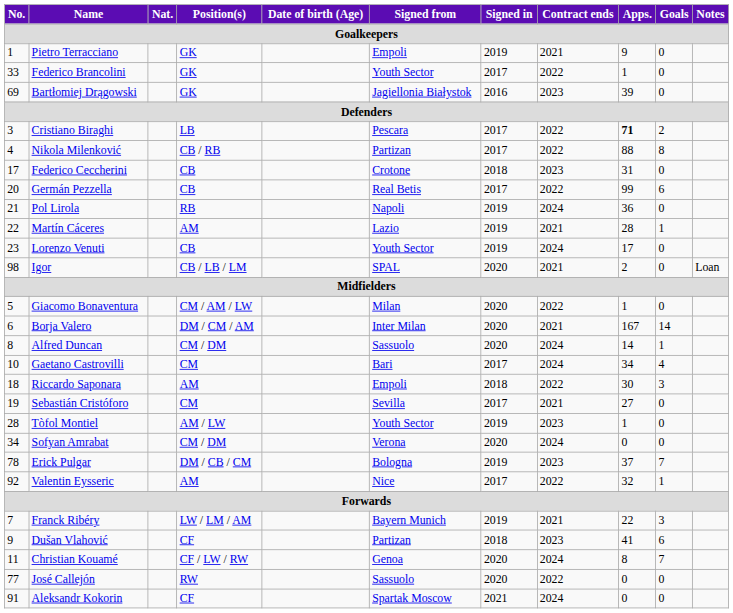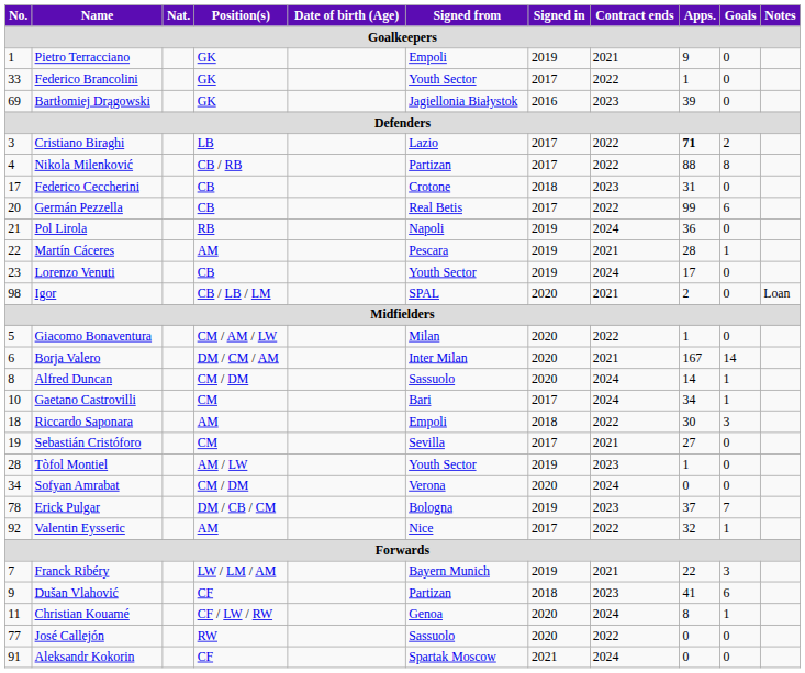Cristiano Biraghi | Signed from: Pescara -> Lazio
Martín Cáceres | Signed from: Lazio -> Pescara
Gaetano Castrovilli | Goals: 4 -> 1
Christian Kouamé | Goals: 7 -> 1
